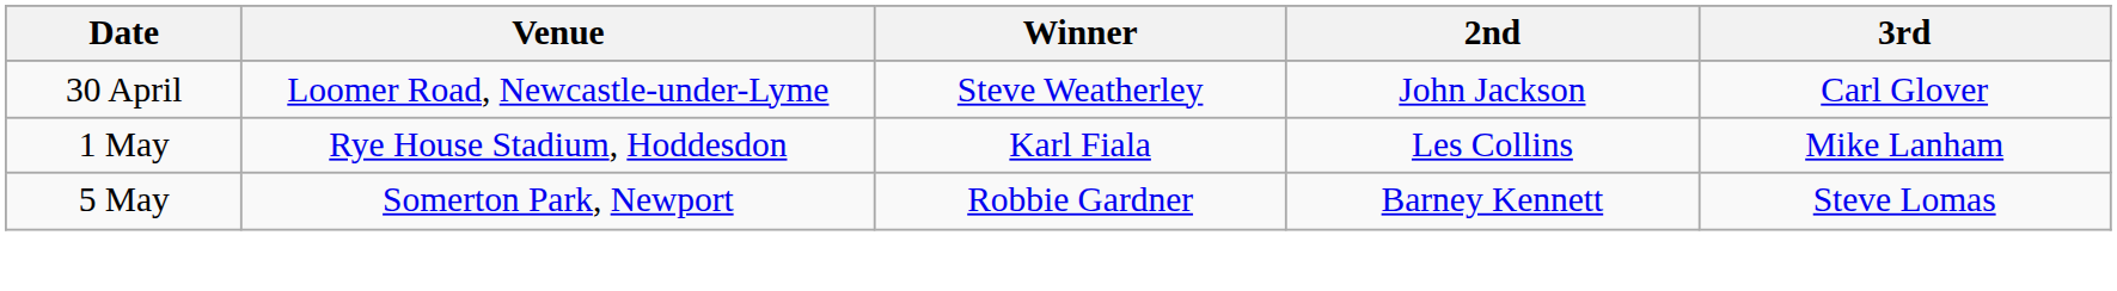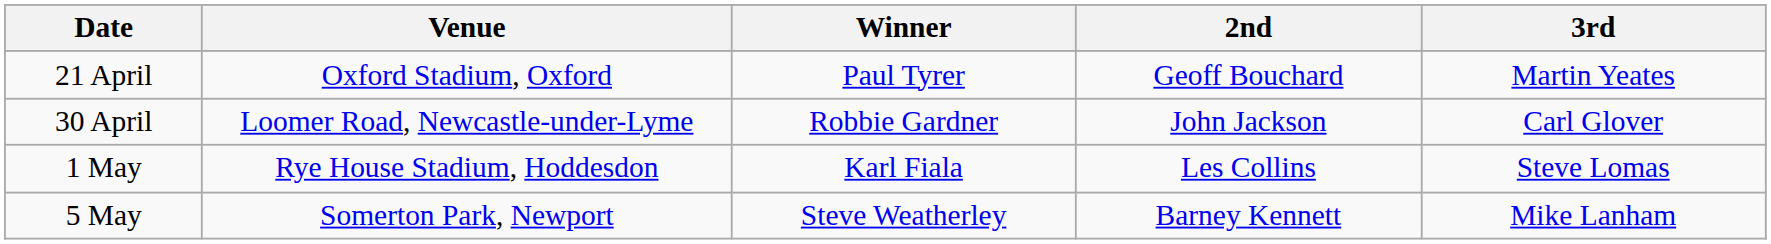+ row: 21 April | Oxford Stadium, Oxford | Paul Tyrer | Geoff Bouchard | Martin Yeates
30 April | Winner: Steve Weatherley -> Robbie Gardner
1 May | 3rd: Mike Lanham -> Steve Lomas
5 May | Winner: Robbie Gardner -> Steve Weatherley
5 May | 3rd: Steve Lomas -> Mike Lanham
